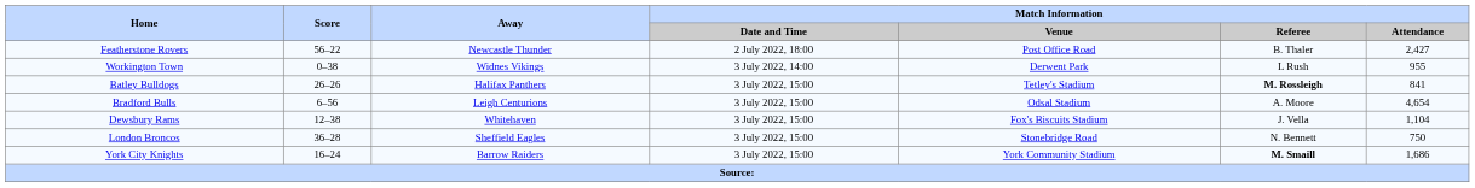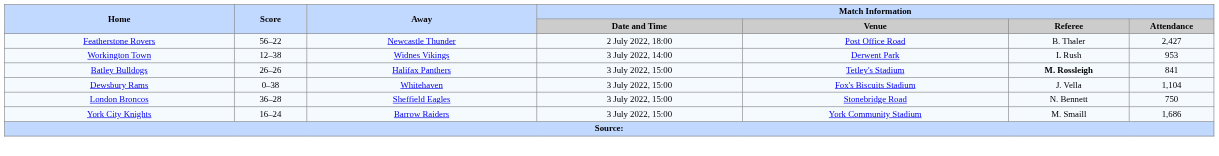Workington Town | Score: 0–38 -> 12–38
Workington Town | Match Information / Attendance: 955 -> 953
- row: Bradford Bulls | 6–56 | Leigh Centurions | 3 July 2022, 15:00 | Odsal Stadium | A. Moore | 4,654
Dewsbury Rams | Score: 12–38 -> 0–38
York City Knights | Match Information / Referee: bold -> normal
